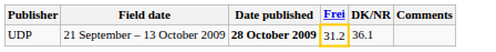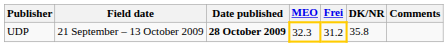+ column: MEO | 32.3
UDP | DK/NR: 36.1 -> 35.8
